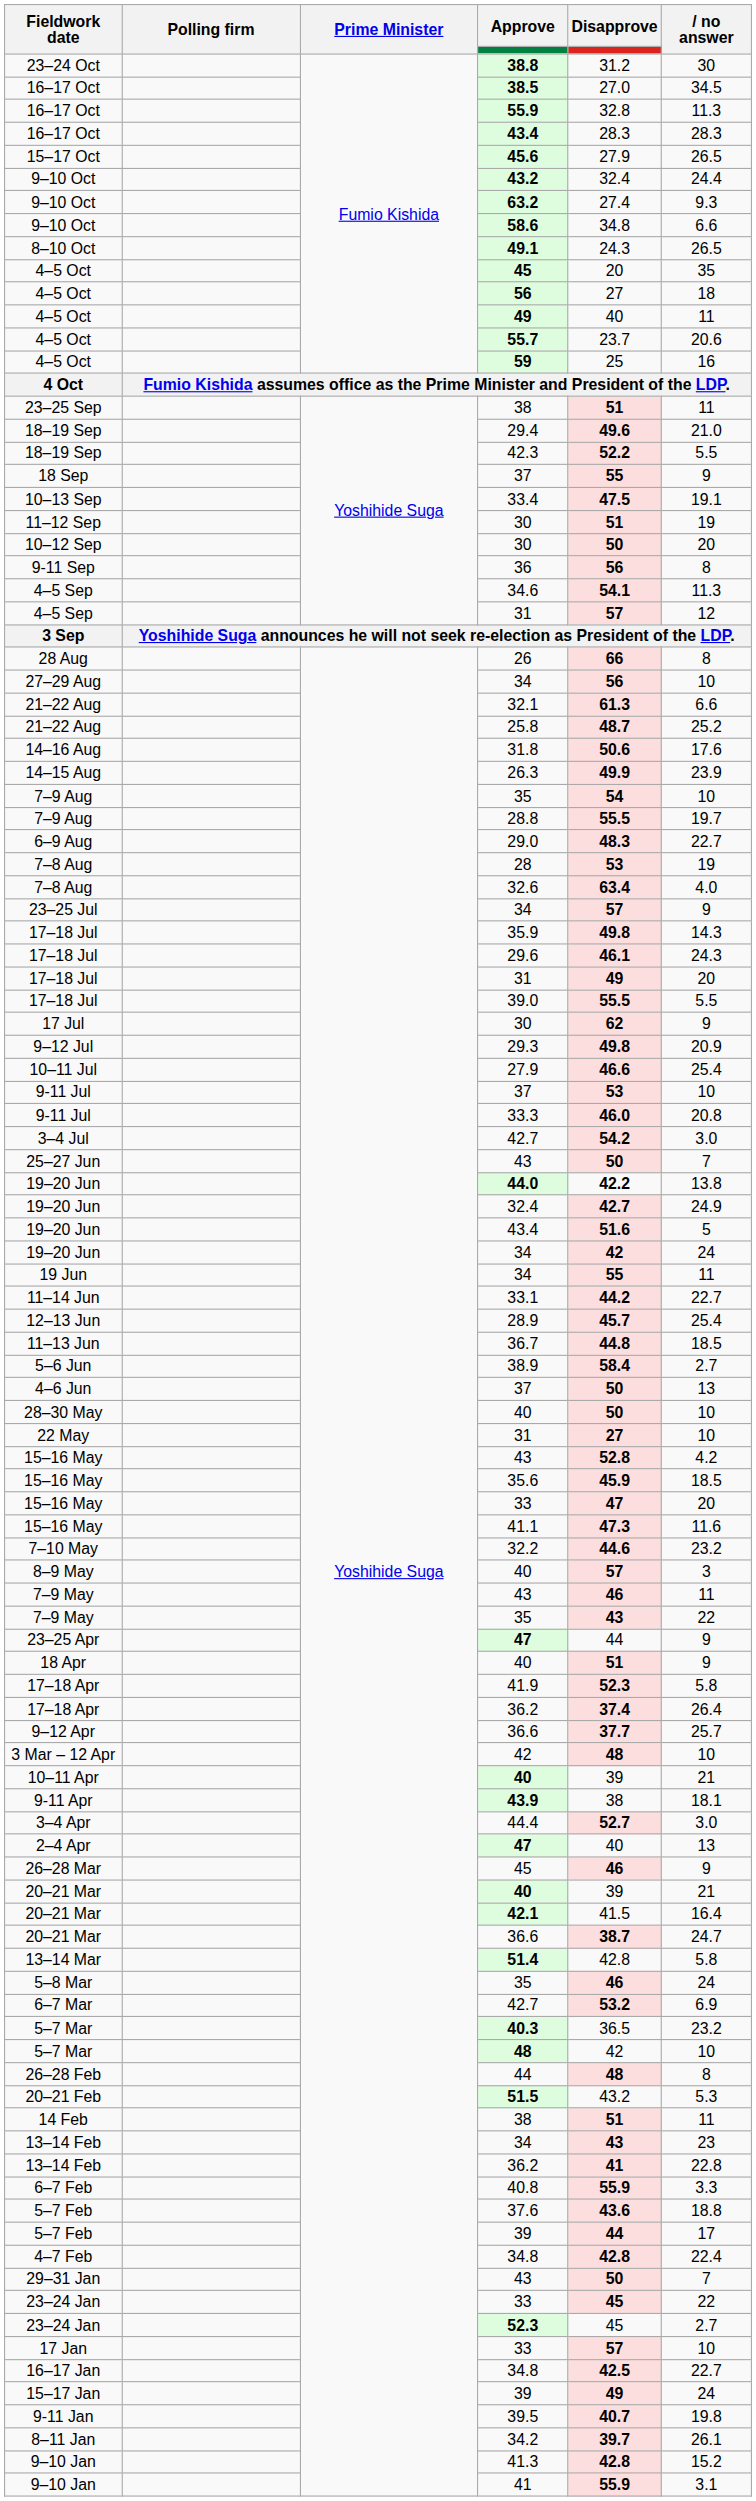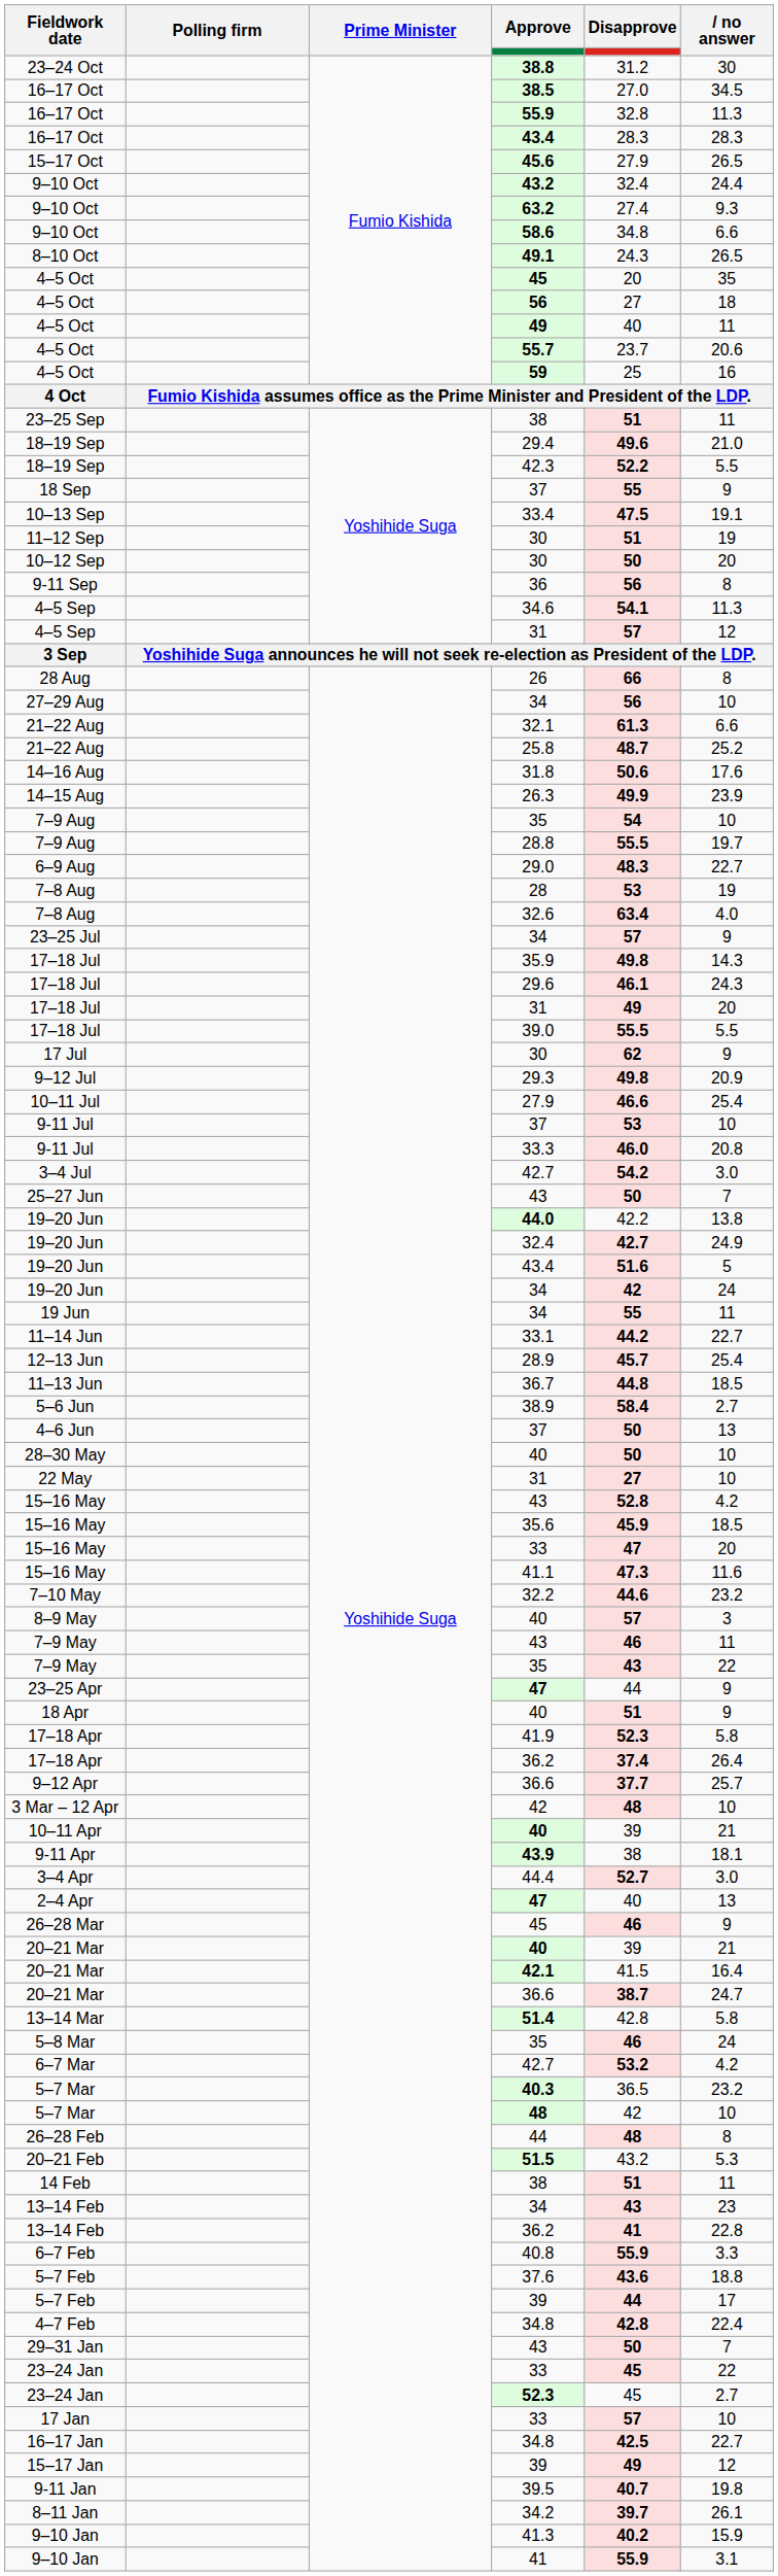44.0 | Disapprove: bold -> normal
6–7 Mar / 42.7 | no answer: 6.9 -> 4.2
15–17 Jan / 39 | no answer: 24 -> 12
41.3 | Disapprove: 42.8 -> 40.2
41.3 | no answer: 15.2 -> 15.9
